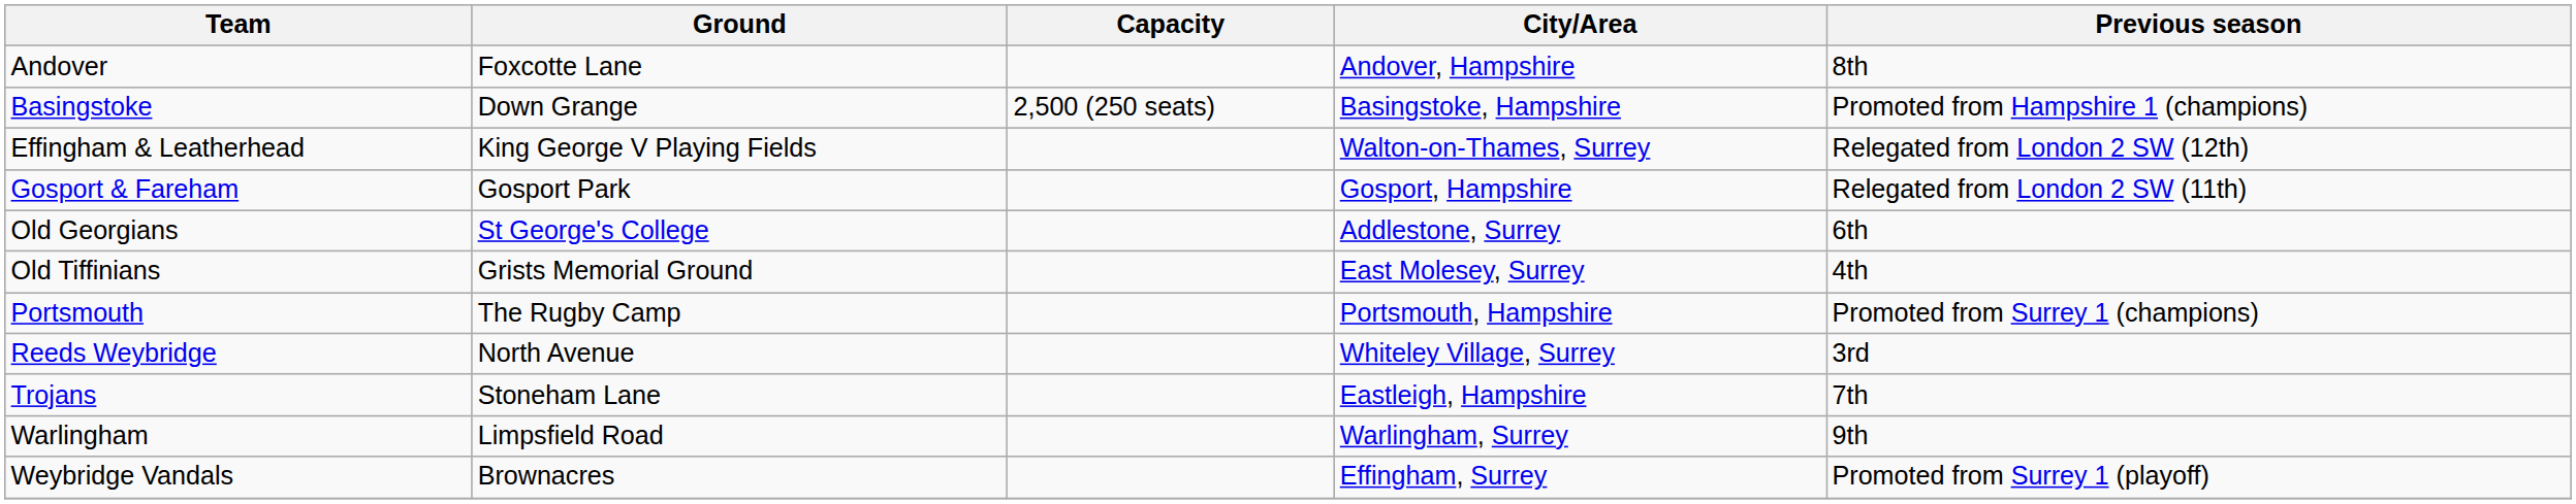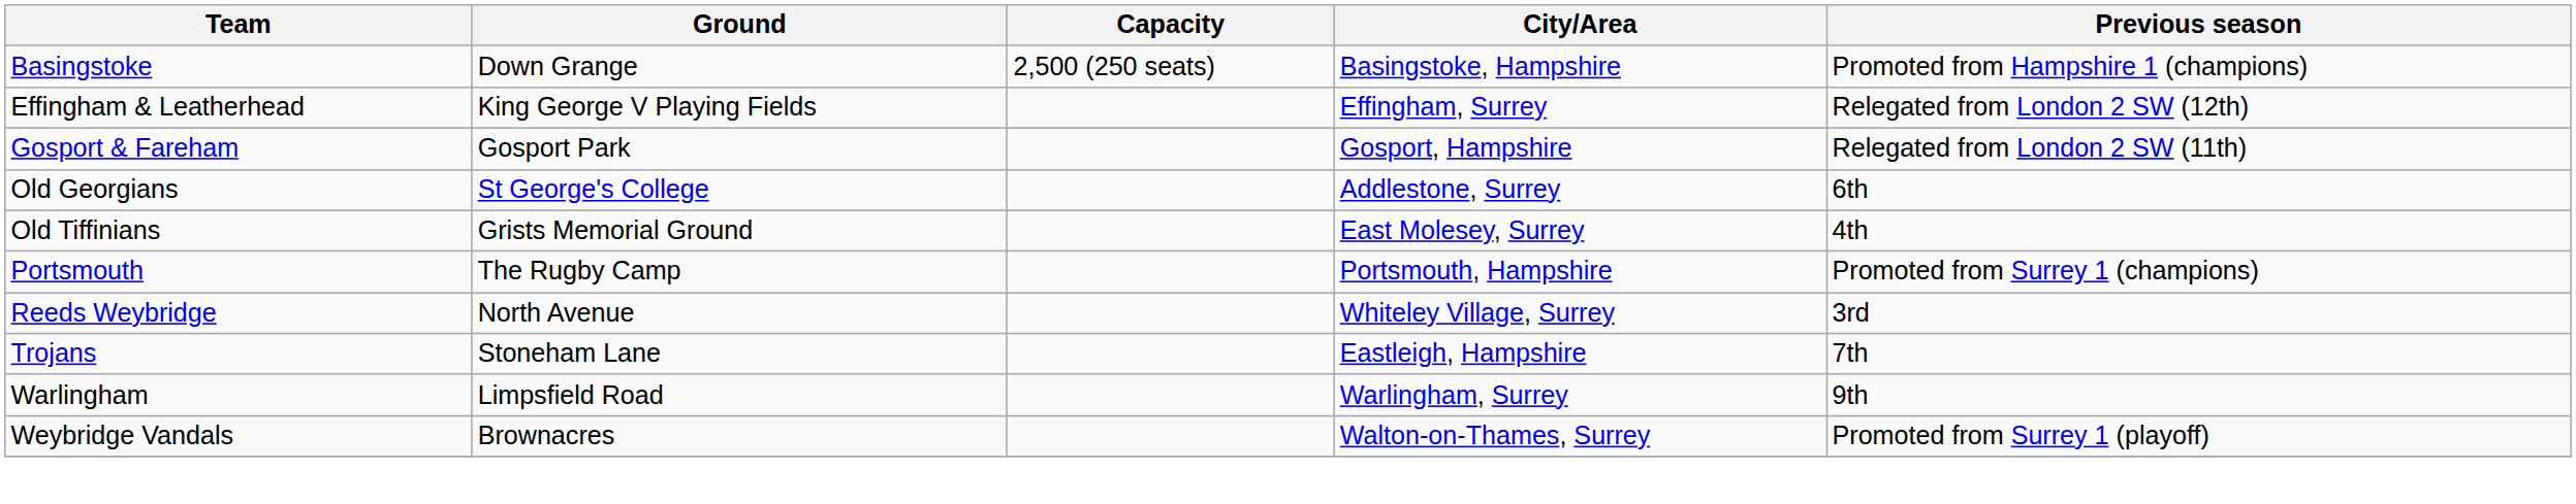- row: Andover | Foxcotte Lane | Andover, Hampshire | 8th
Effingham & Leatherhead | City/Area: Walton-on-Thames, Surrey -> Effingham, Surrey
Weybridge Vandals | City/Area: Effingham, Surrey -> Walton-on-Thames, Surrey
